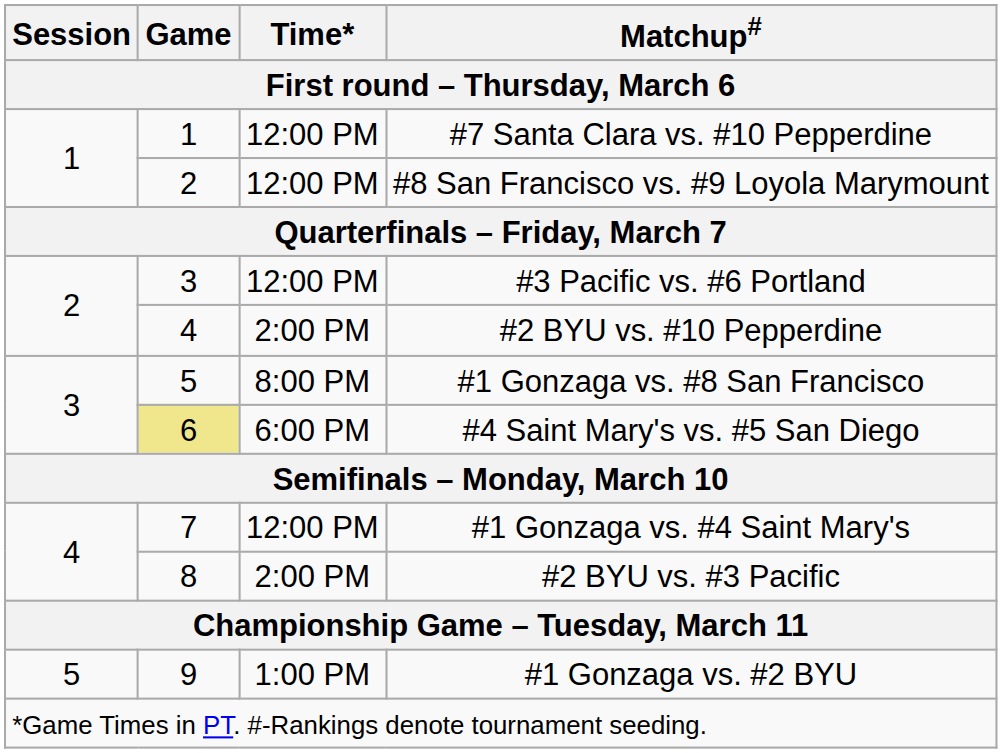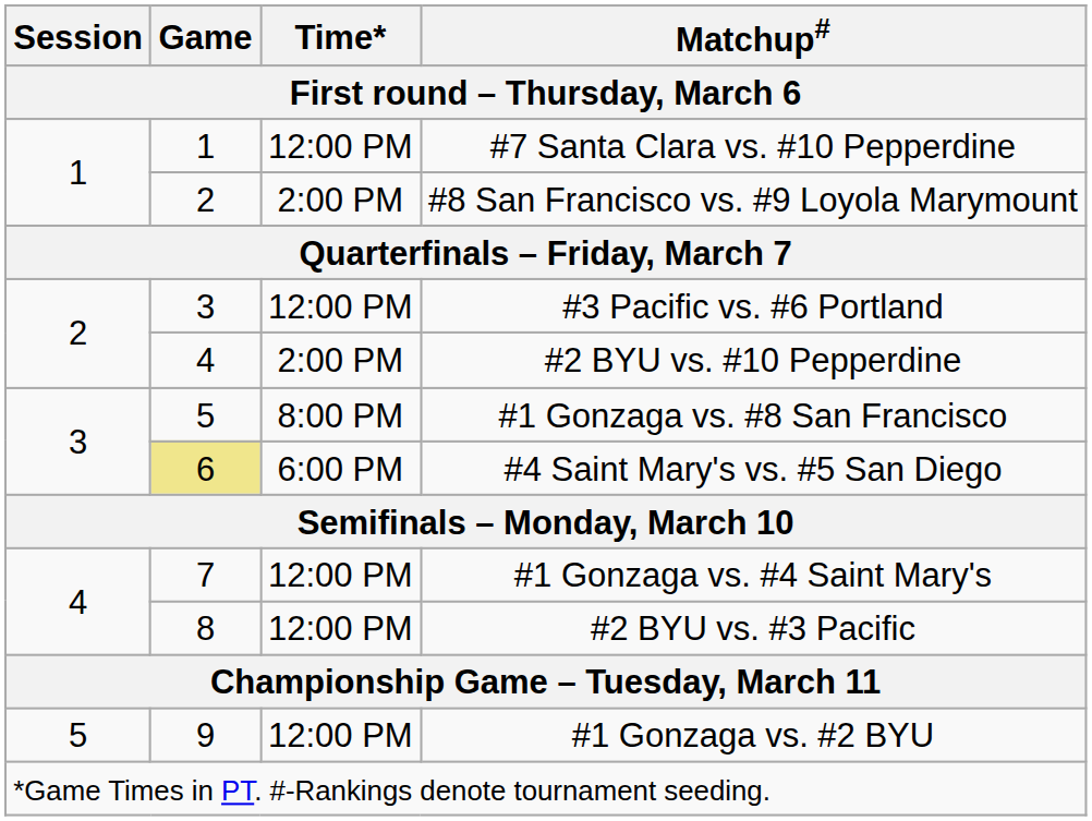#8 San Francisco vs. #9 Loyola Marymount | Time* / First round – Thursday, March 6: 12:00 PM -> 2:00 PM
#2 BYU vs. #3 Pacific | Time* / First round – Thursday, March 6: 2:00 PM -> 12:00 PM
#1 Gonzaga vs. #2 BYU | Time* / First round – Thursday, March 6: 1:00 PM -> 12:00 PM
